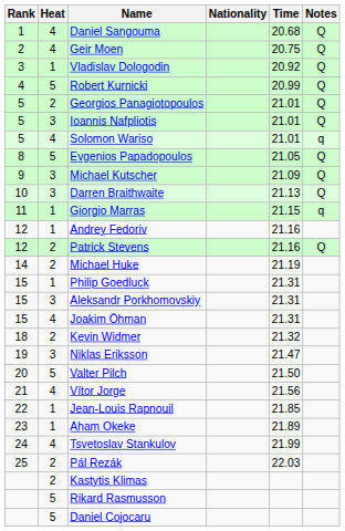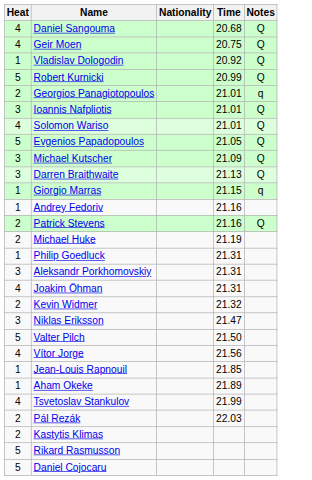- column: Rank | 1 | 2 | 3 | 4 | 5 | 5 | 5 | 8 | 9 | 10 | 11 | 12 | 12 | 14 | 15 | 15 | 15 | 18 | 19 | 20 | 21 | 22 | 23 | 24 | 25
Georgios Panagiotopoulos | Notes: Q -> q
Solomon Wariso | Notes: q -> Q
